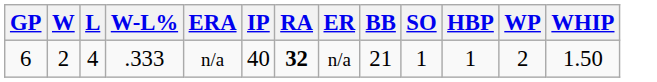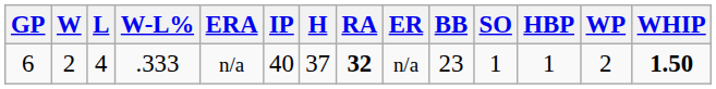+ column: H | 37
6 | BB: 21 -> 23
6 | WHIP: normal -> bold
